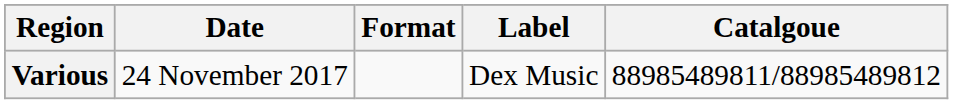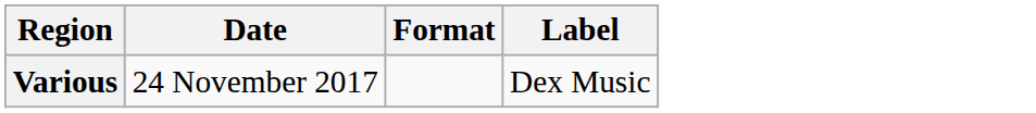- column: Catalgoue | 88985489811/88985489812
